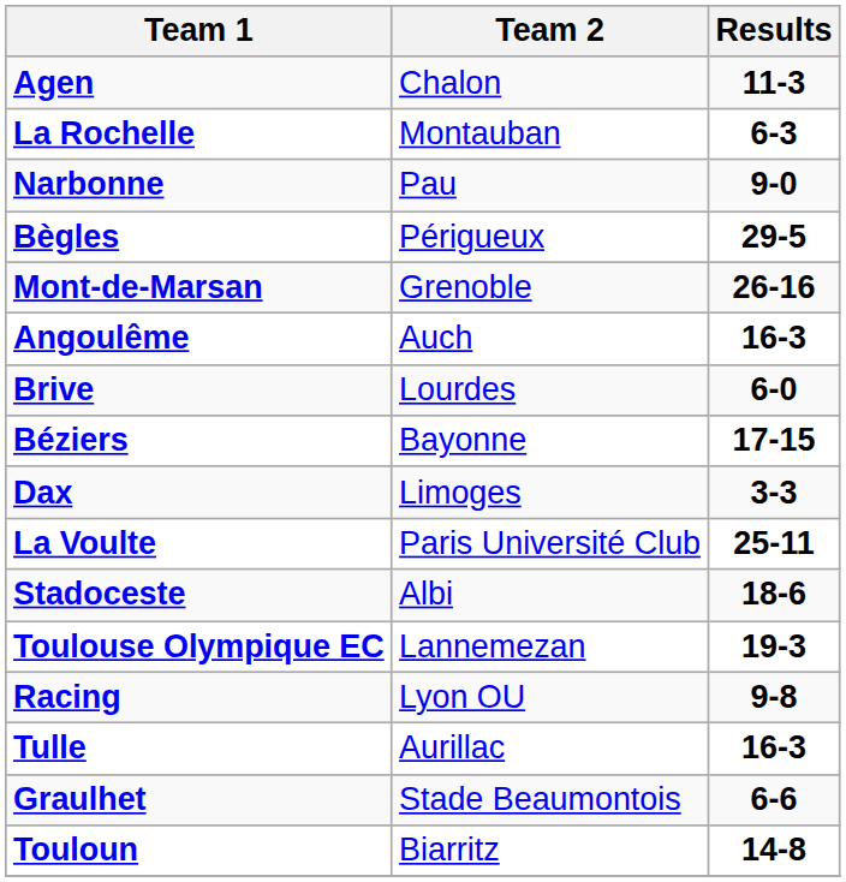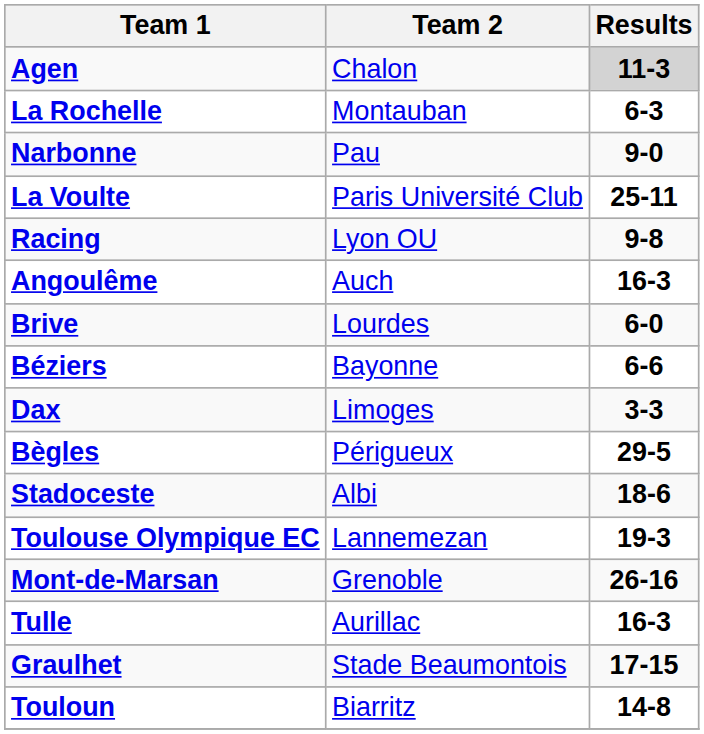Agen | Results: no background -> lightgrey background
rows swapped: La Voulte <-> Bègles
rows swapped: Racing <-> Mont-de-Marsan
Béziers | Results: 17-15 -> 6-6
Graulhet | Results: 6-6 -> 17-15
